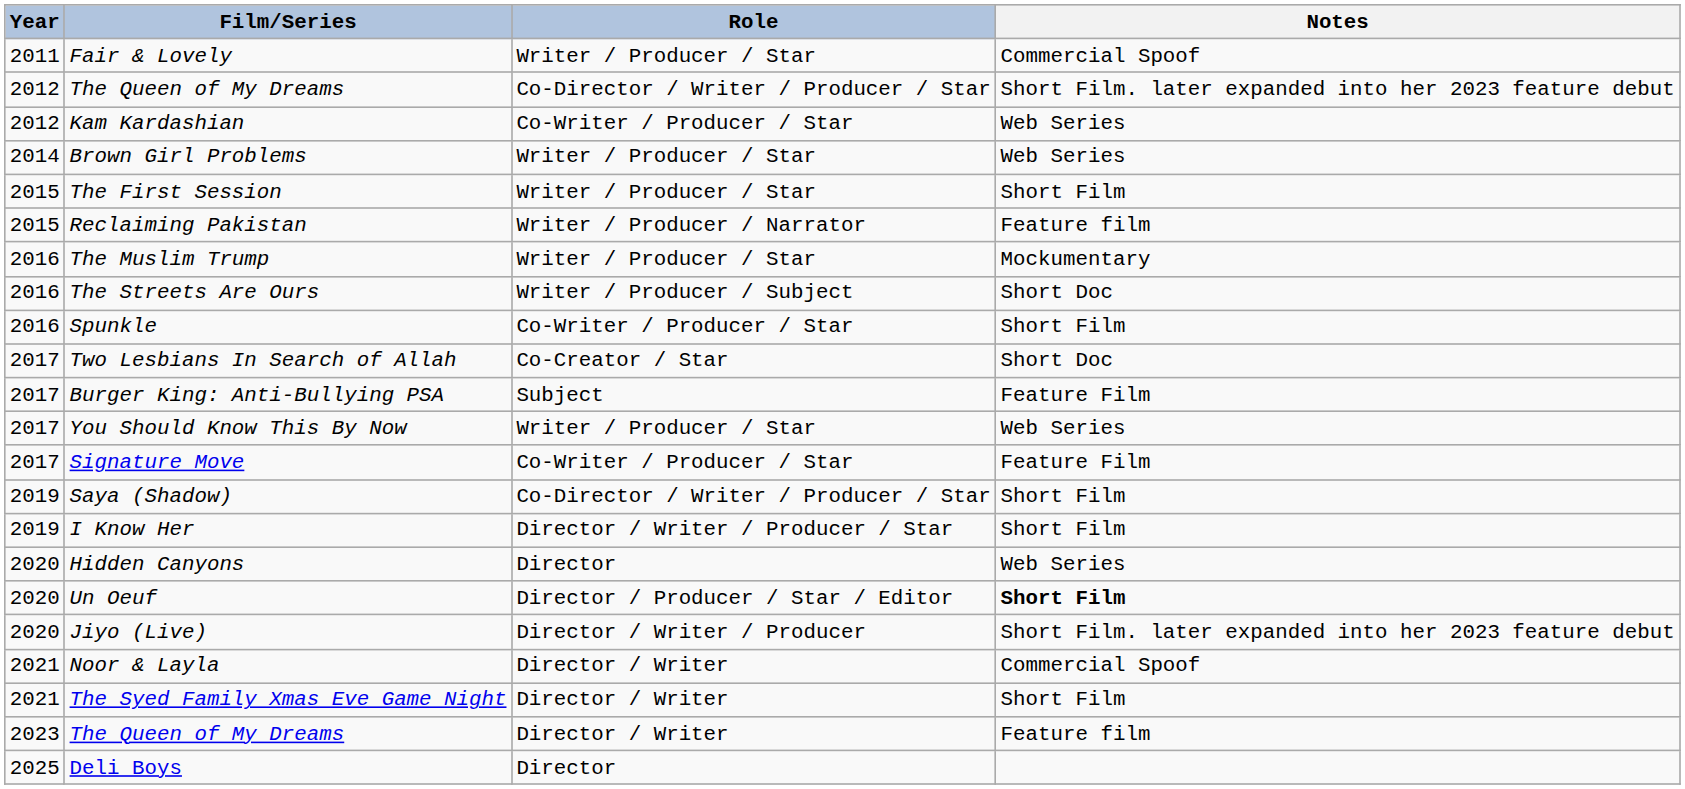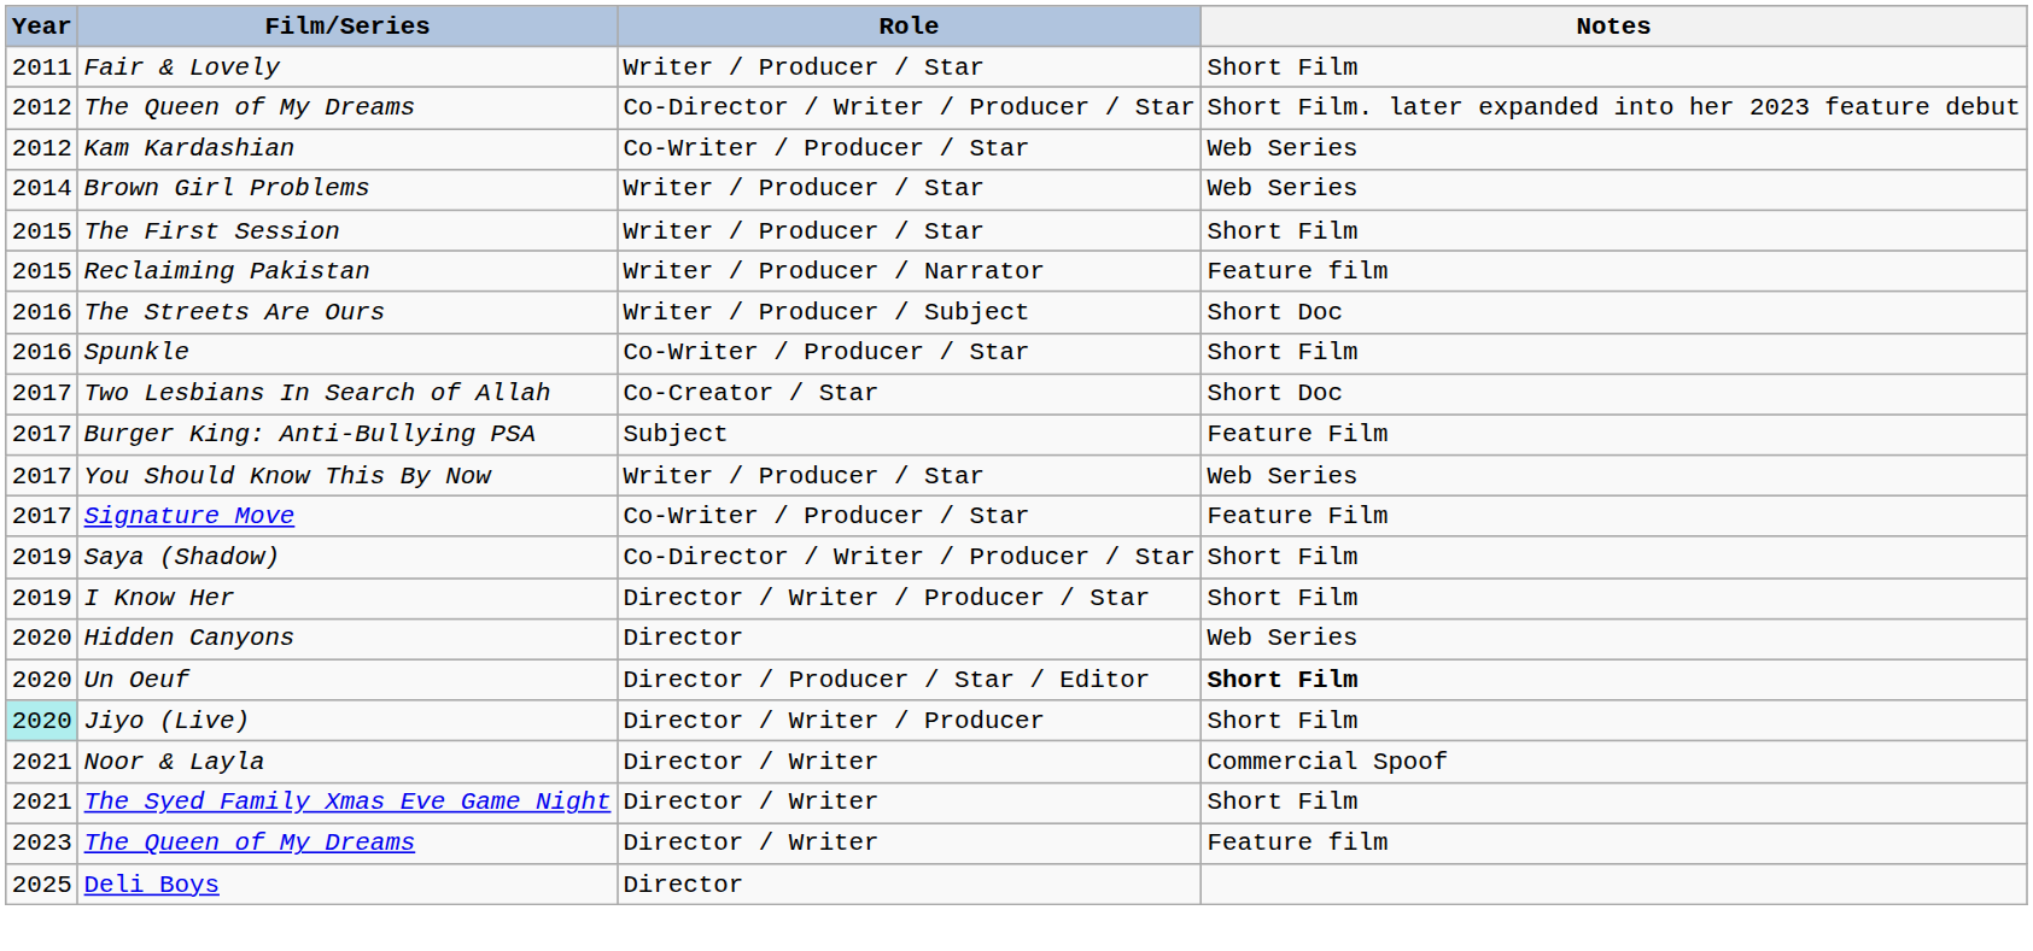Fair & Lovely | Notes: Commercial Spoof -> Short Film
- row: 2016 | The Muslim Trump | Writer / Producer / Star | Mockumentary
Jiyo (Live) | Year: no background -> paleturquoise background
Jiyo (Live) | Notes: Short Film. later expanded into her 2023 feature debut -> Short Film
